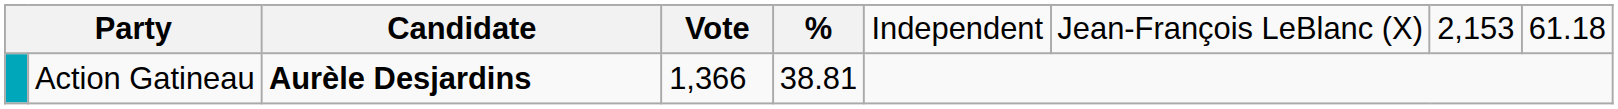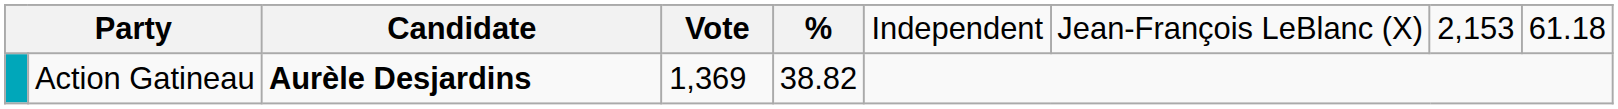Action Gatineau | column 4: 1,366 -> 1,369
Action Gatineau | column 5: 38.81 -> 38.82
